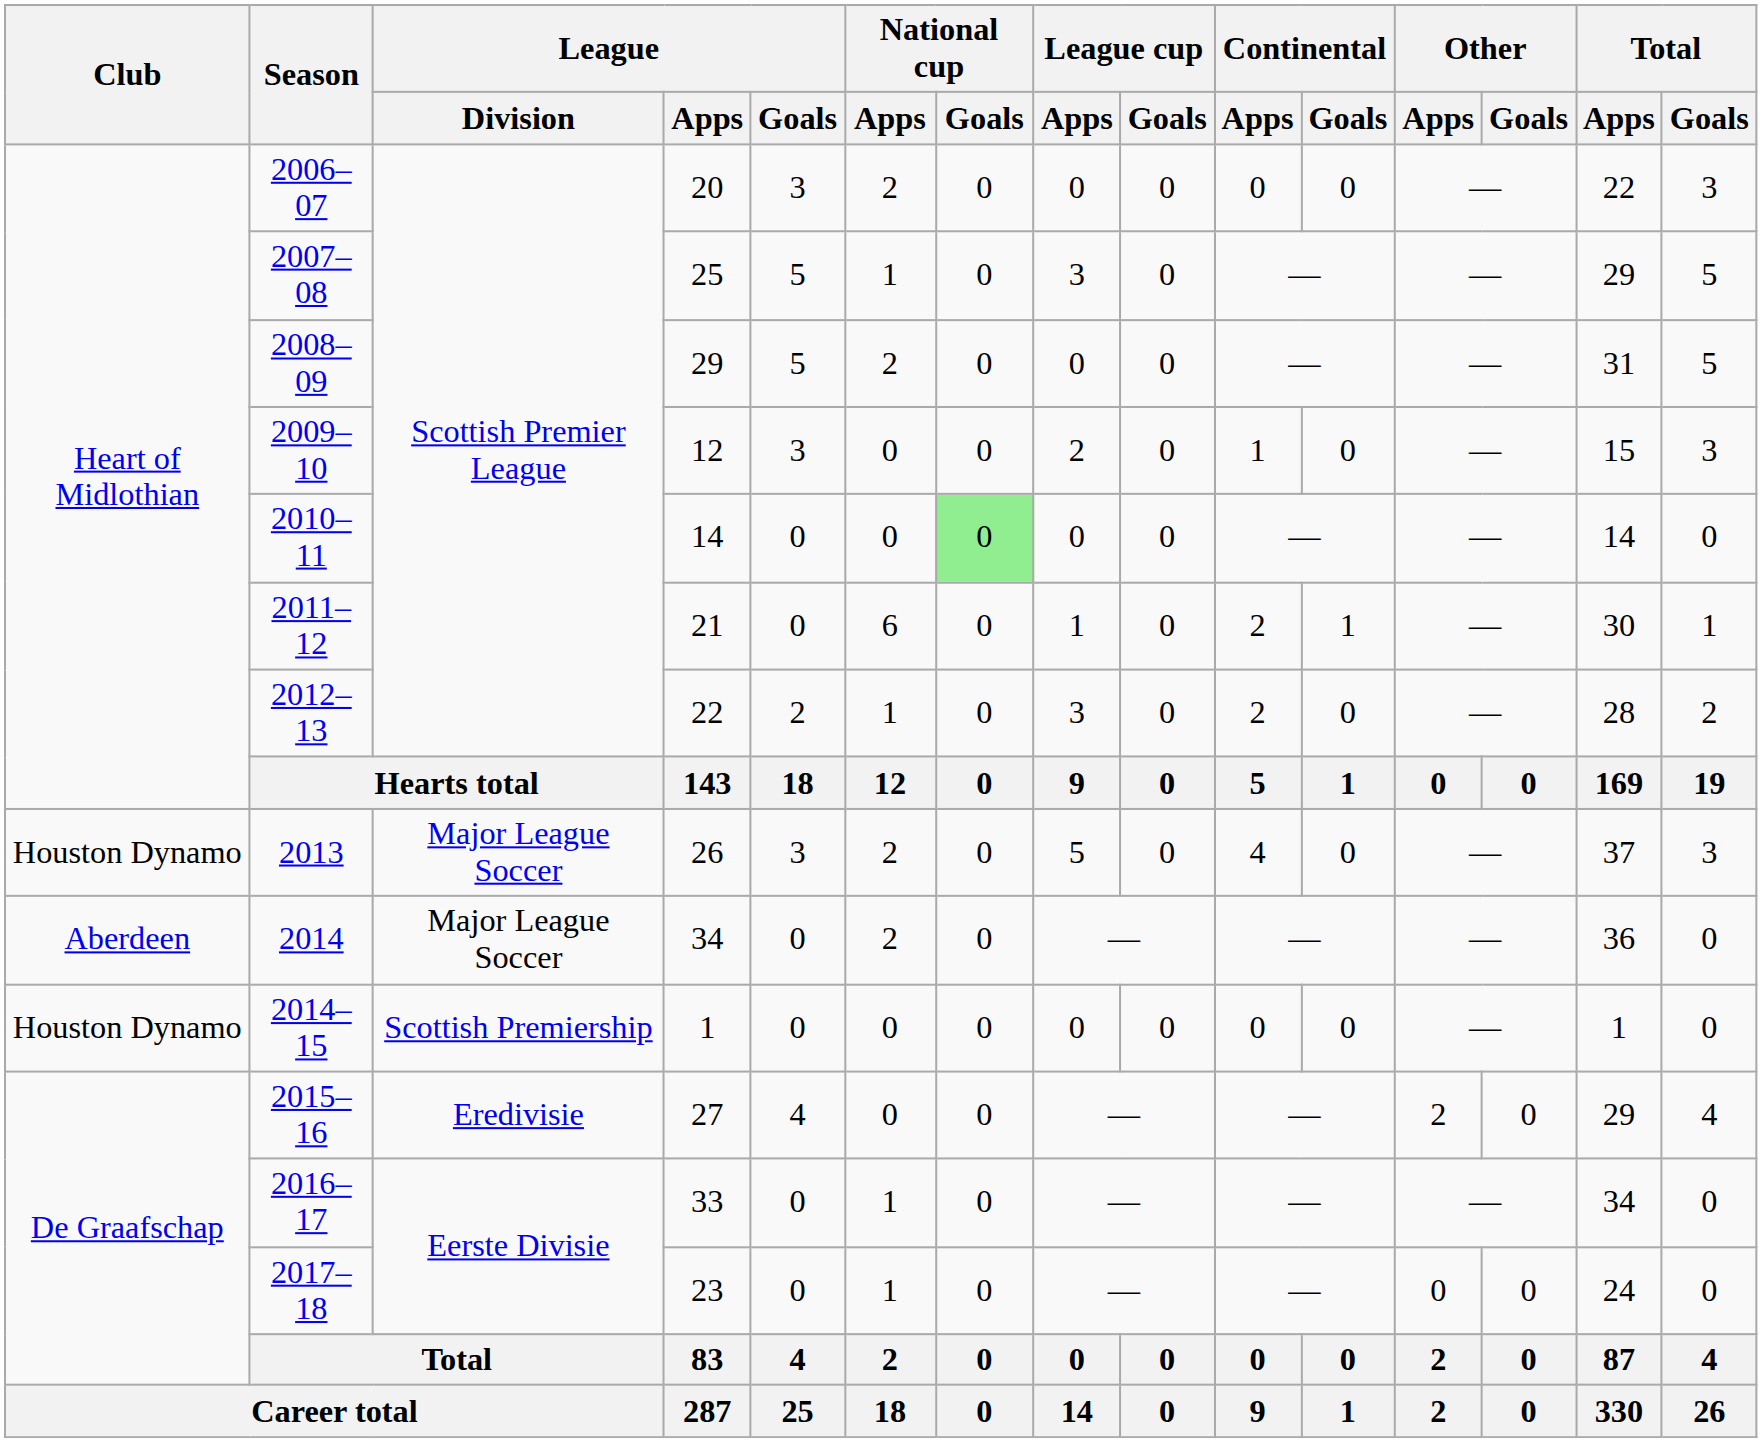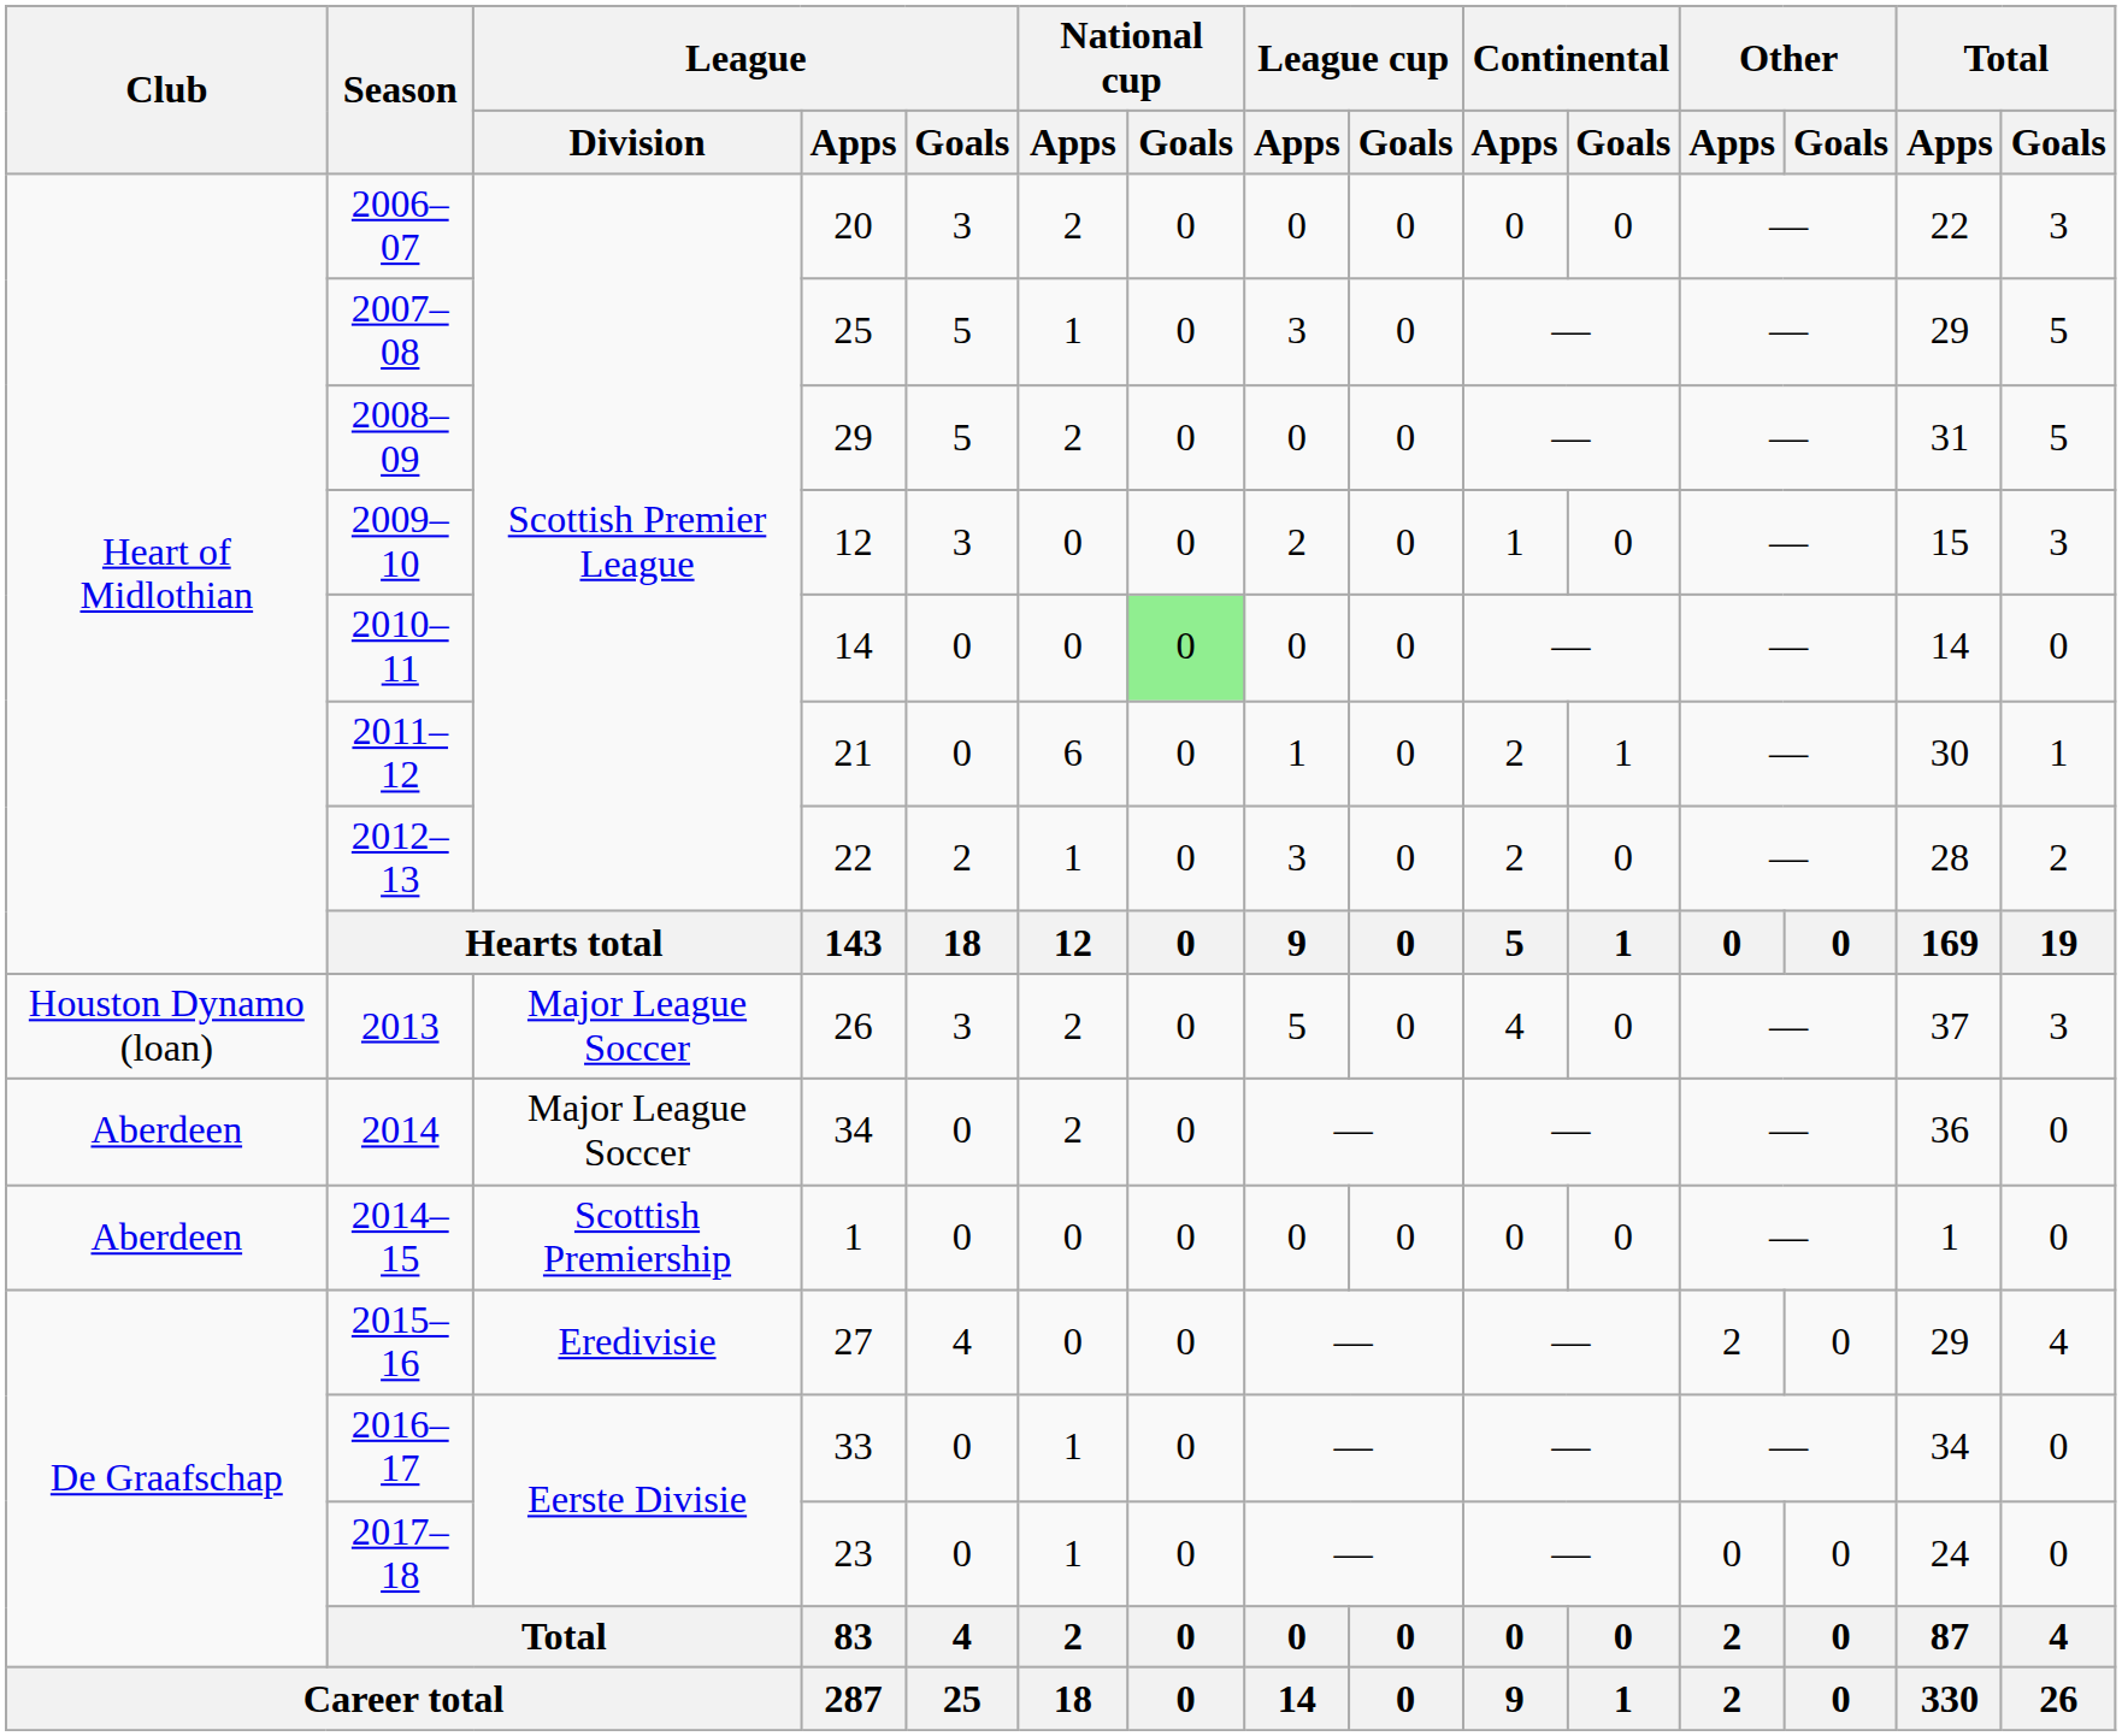2013 | Club: Houston Dynamo -> Houston Dynamo (loan)
2014–15 | Club: Houston Dynamo -> Aberdeen
